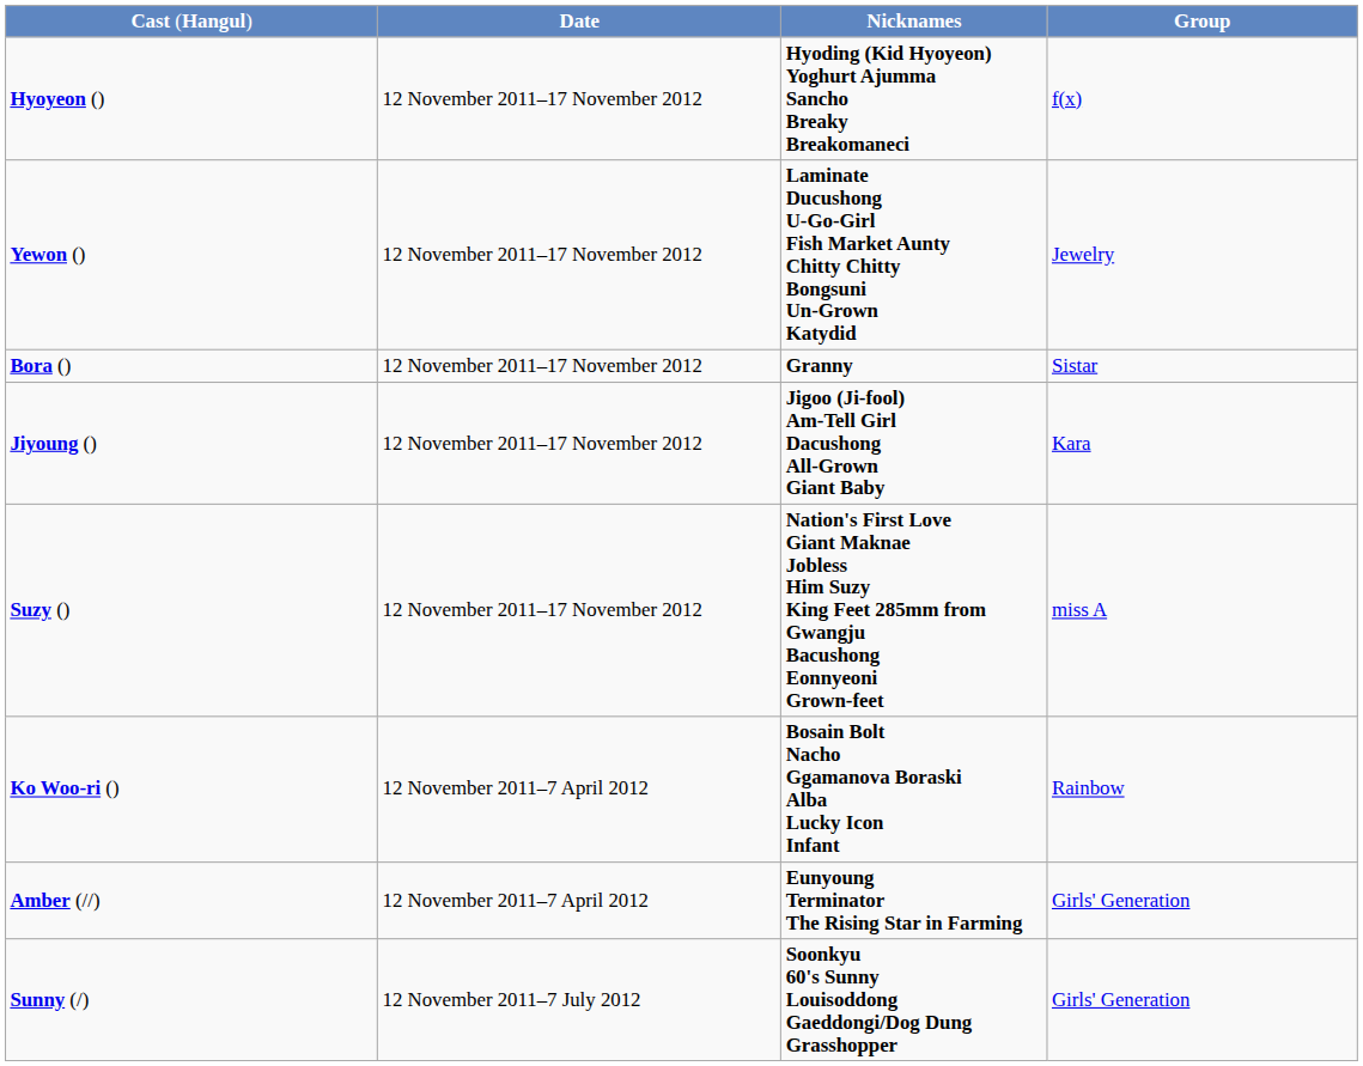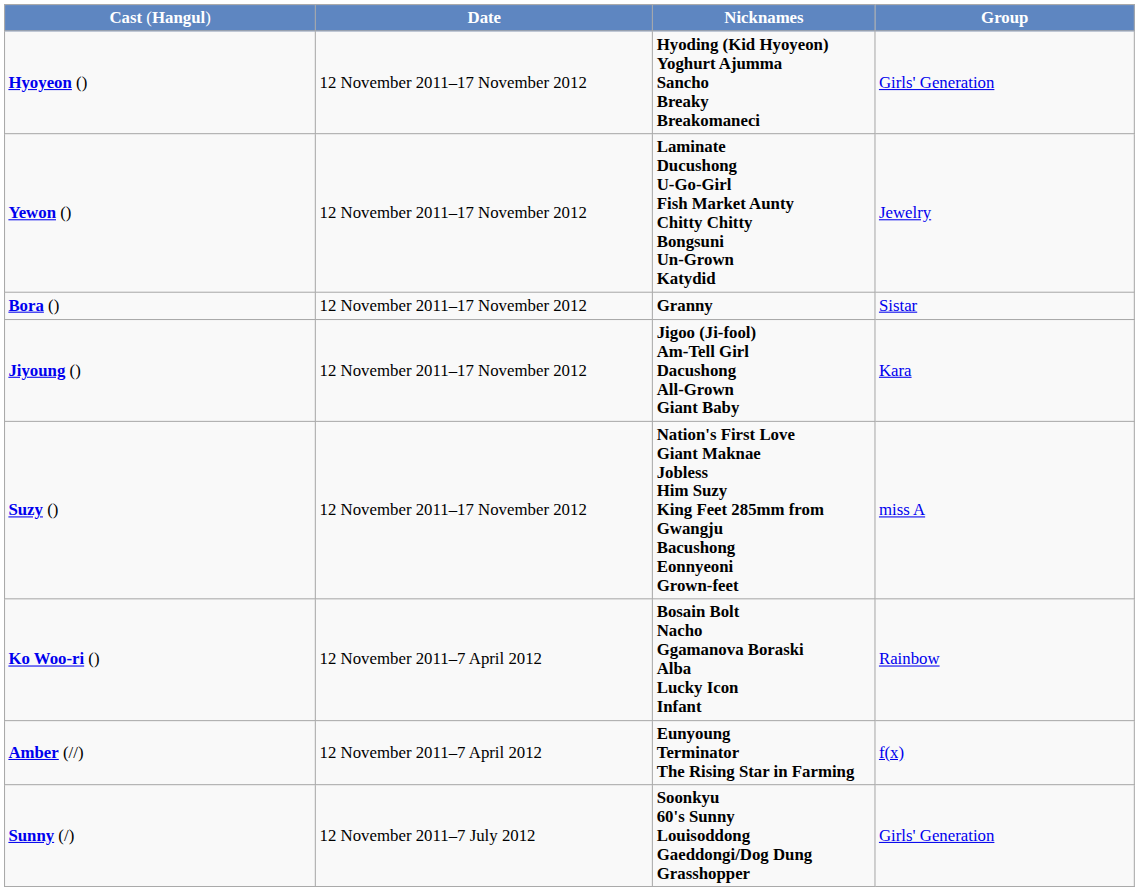Hyoyeon () | column 4: f(x) -> Girls' Generation
Amber (//) | column 4: Girls' Generation -> f(x)
